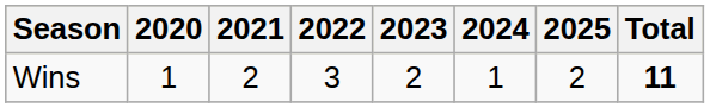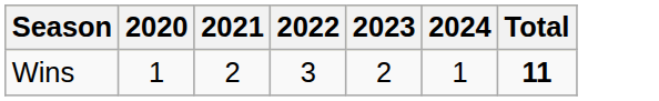- column: 2025 | 2
